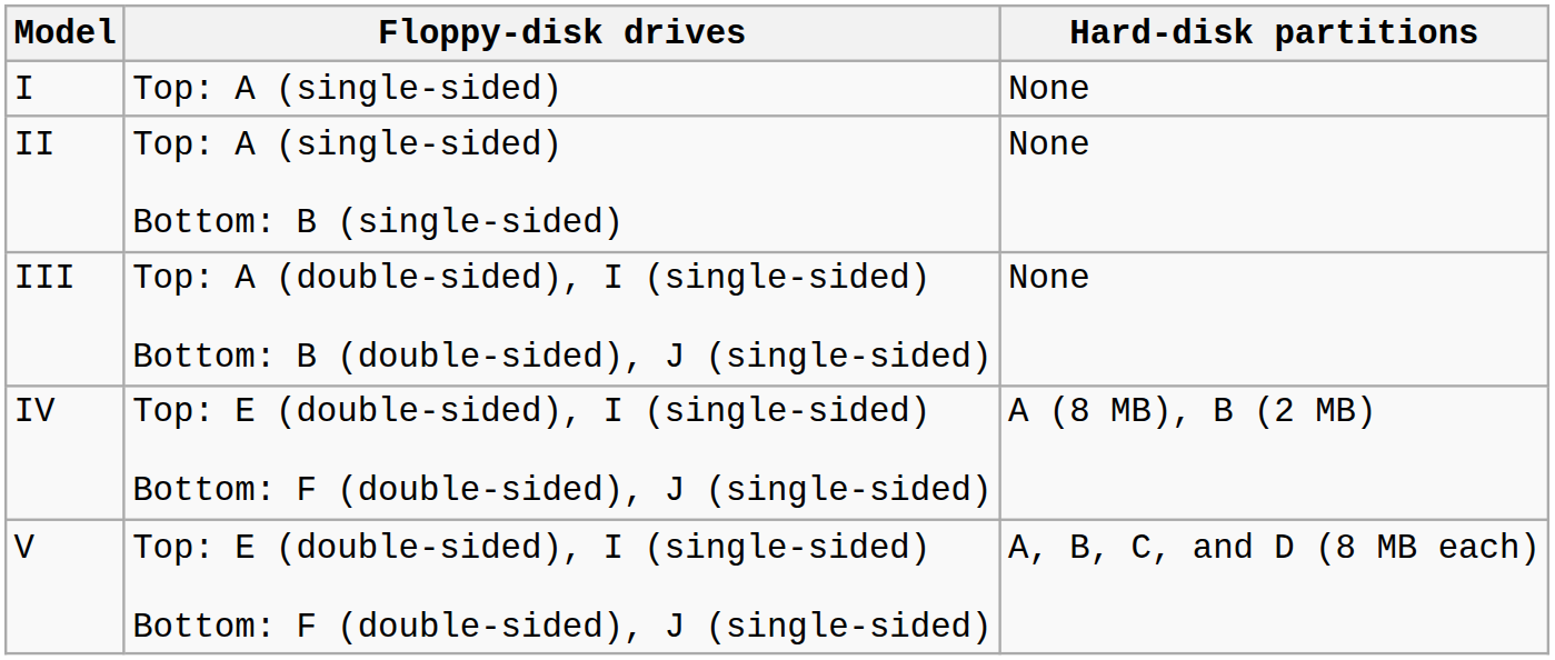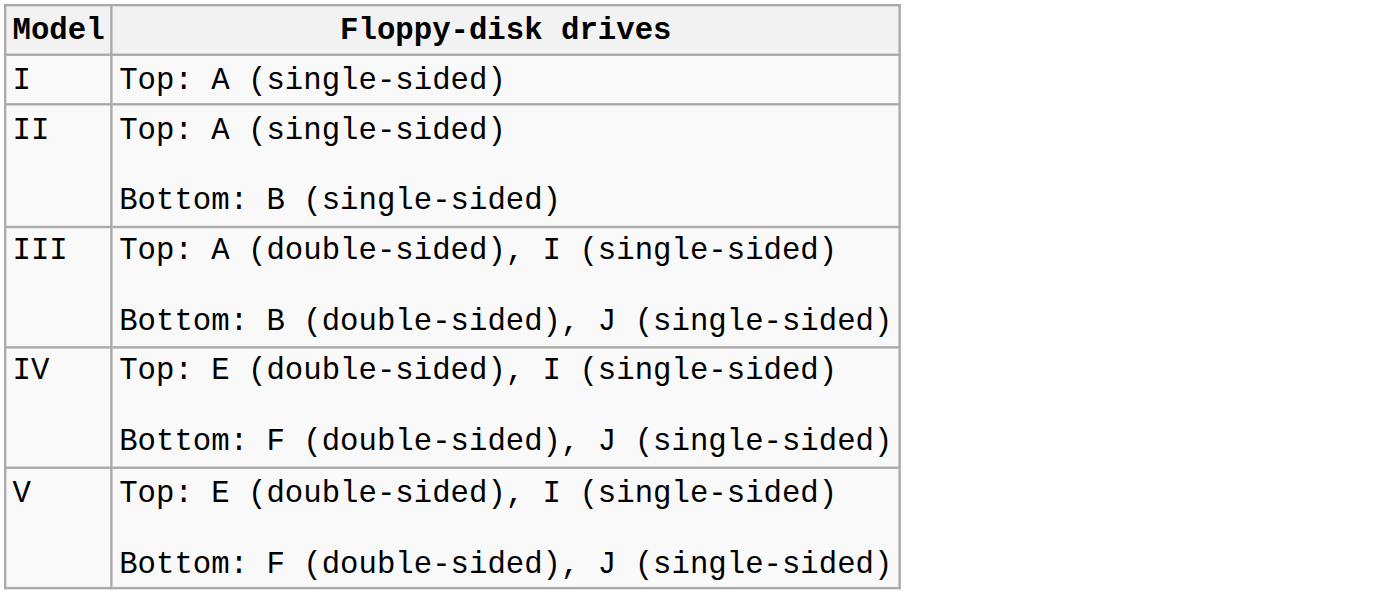- column: Hard-disk partitions | None | None | None | A (8 MB), B (2 MB) | A, B, C, and D (8 MB each)
